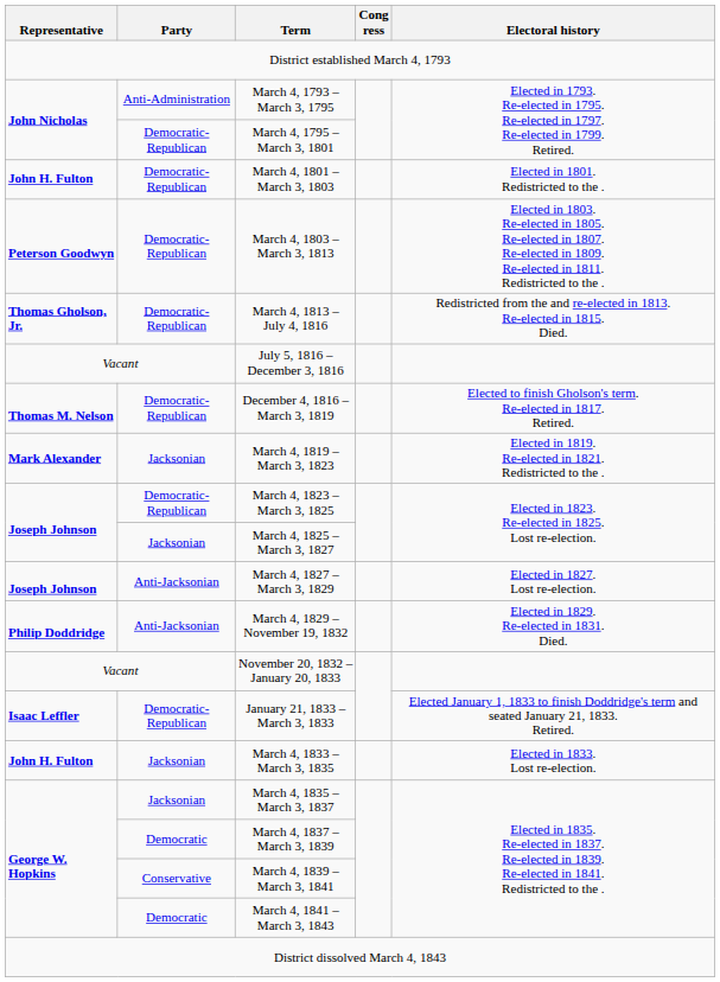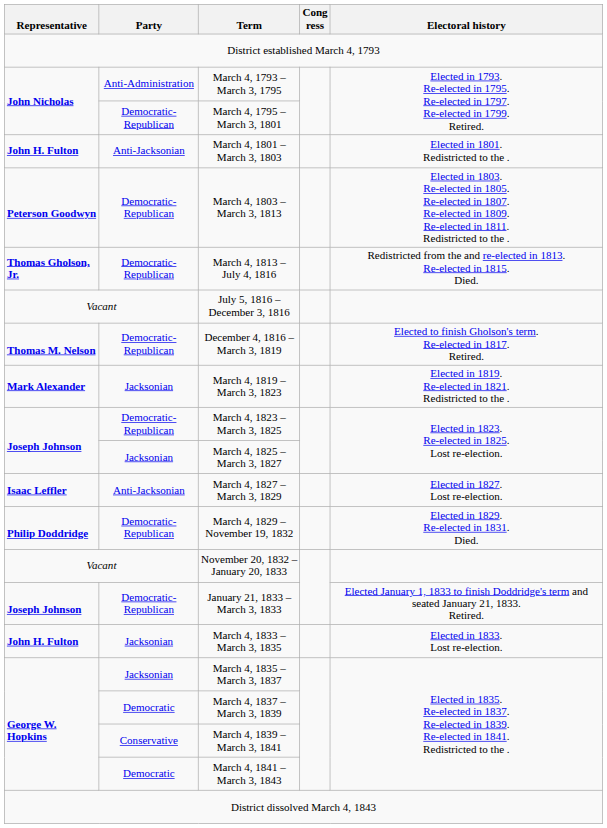March 4, 1801 – March 3, 1803 | Party: Democratic-Republican -> Anti-Jacksonian
March 4, 1827 – March 3, 1829 | Representative: Joseph Johnson -> Isaac Leffler
March 4, 1829 – November 19, 1832 | Party: Anti-Jacksonian -> Democratic-Republican
January 21, 1833 – March 3, 1833 | Representative: Isaac Leffler -> Joseph Johnson
